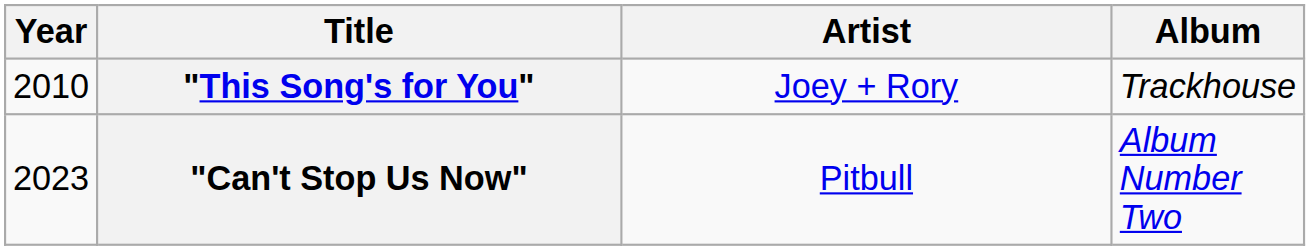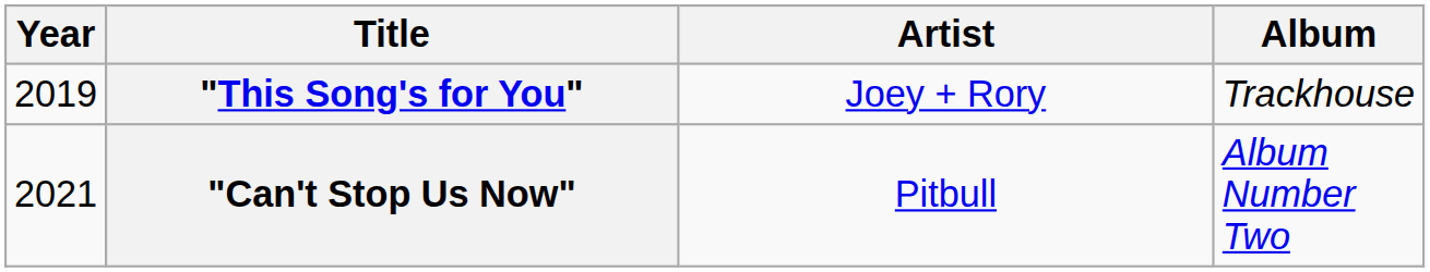"This Song's for You" | Year: 2010 -> 2019
"Can't Stop Us Now" | Year: 2023 -> 2021
